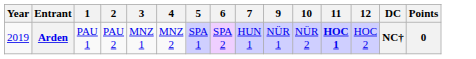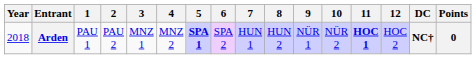+ column: 8 | HUN 2
Arden | Year: 2019 -> 2018
Arden | 5: normal -> bold
